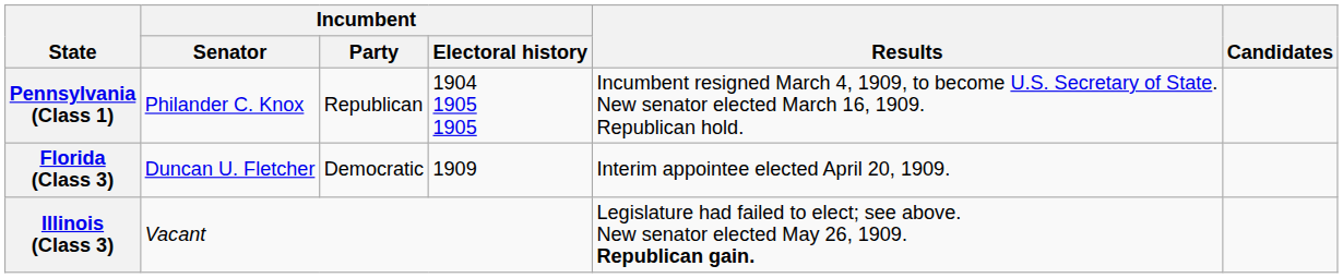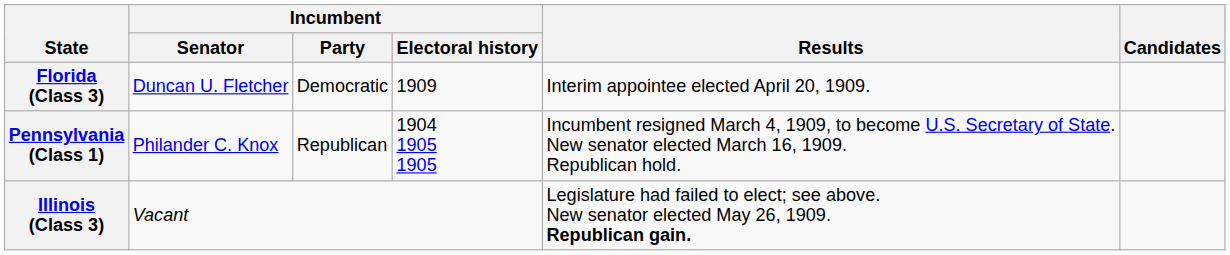rows swapped: Pennsylvania (Class 1) <-> Florida (Class 3)
